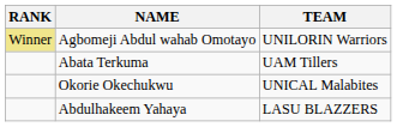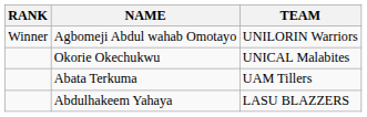Agbomeji Abdul wahab Omotayo | RANK: khaki background -> no background
rows swapped: Okorie Okechukwu <-> Abata Terkuma
